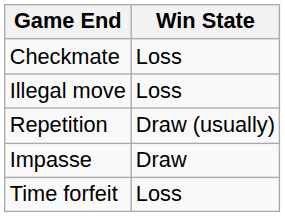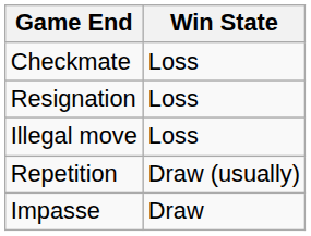+ row: Resignation | Loss
- row: Time forfeit | Loss
